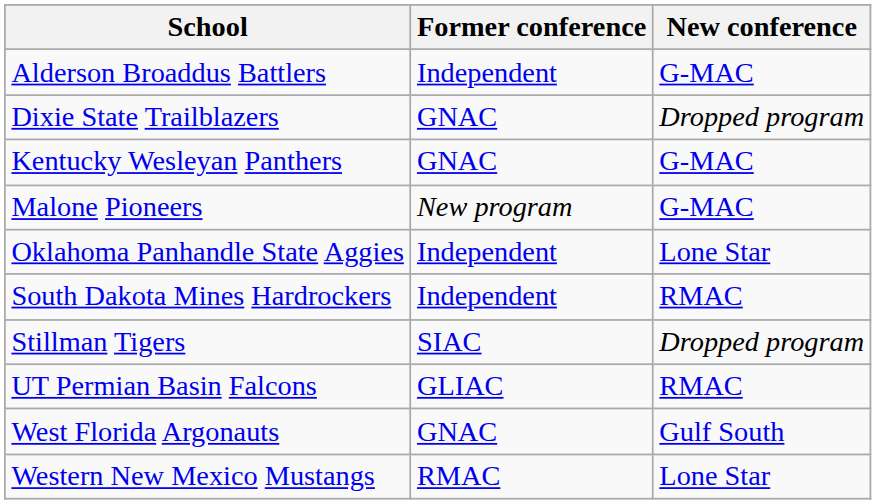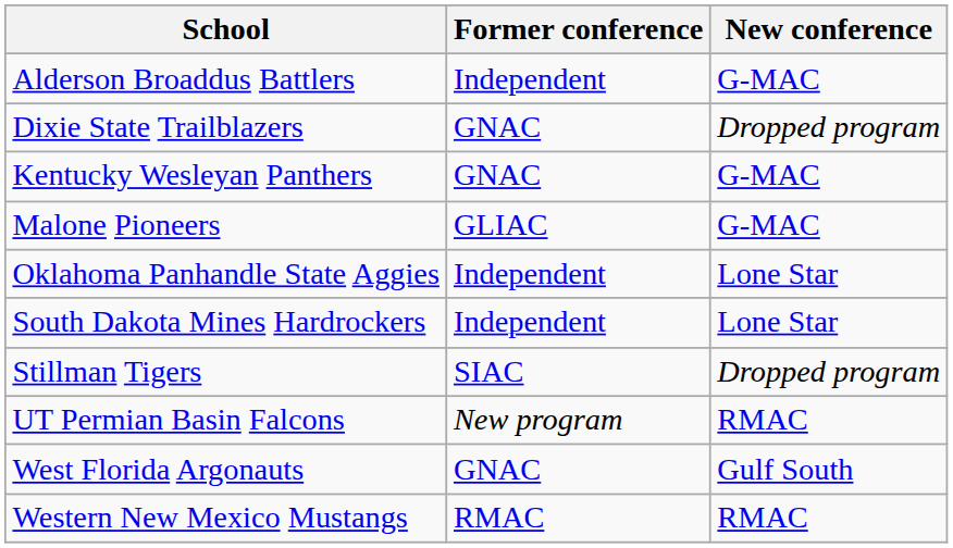Malone Pioneers | Former conference: New program -> GLIAC
South Dakota Mines Hardrockers | New conference: RMAC -> Lone Star
UT Permian Basin Falcons | Former conference: GLIAC -> New program
Western New Mexico Mustangs | New conference: Lone Star -> RMAC
